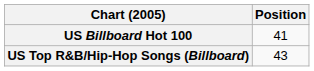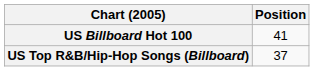US Top R&B/Hip-Hop Songs (Billboard) | Position: 43 -> 37
